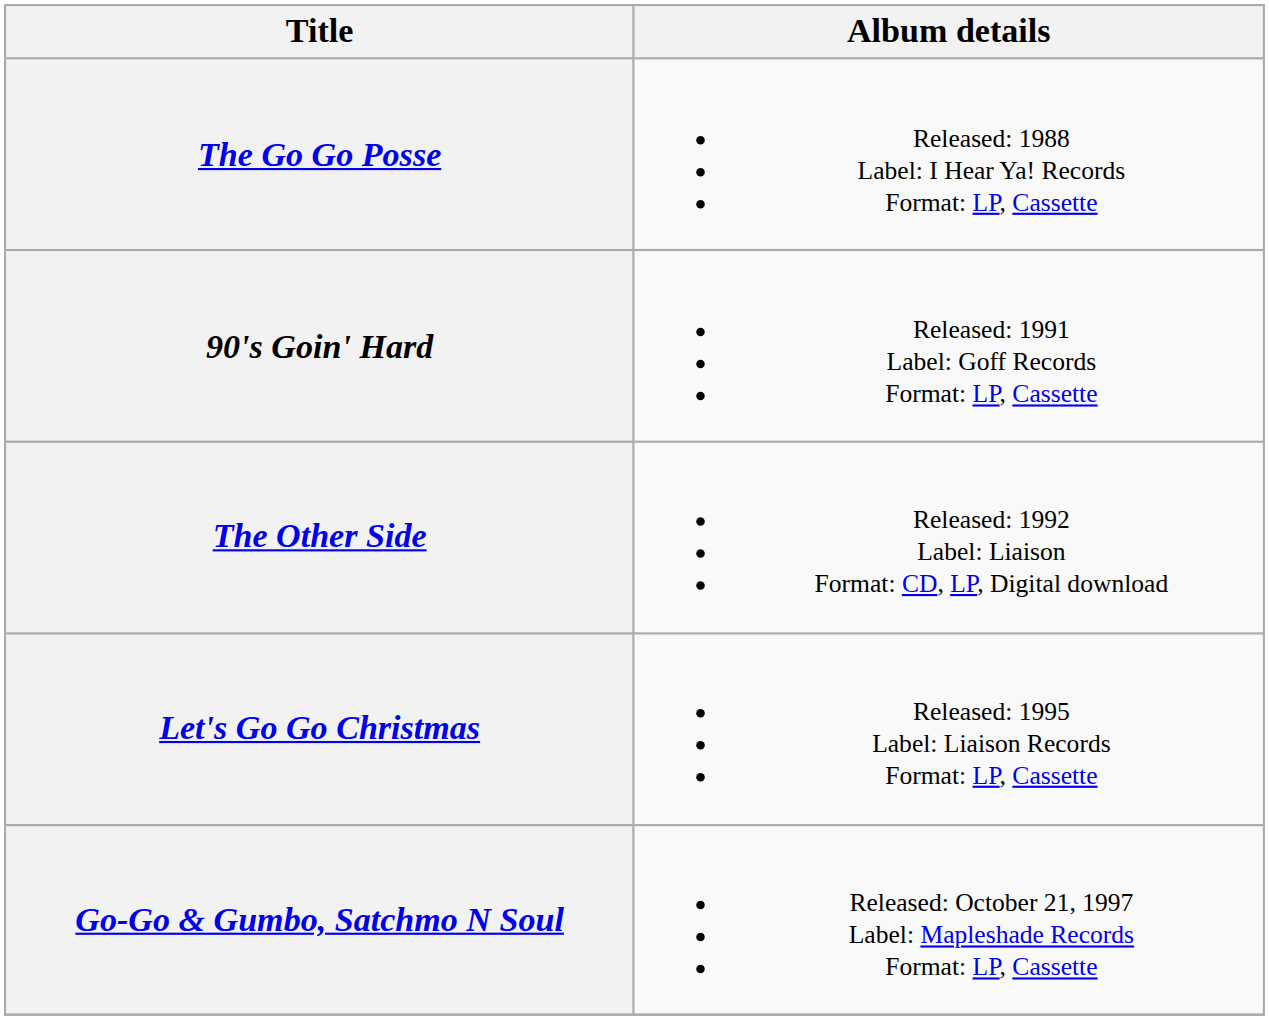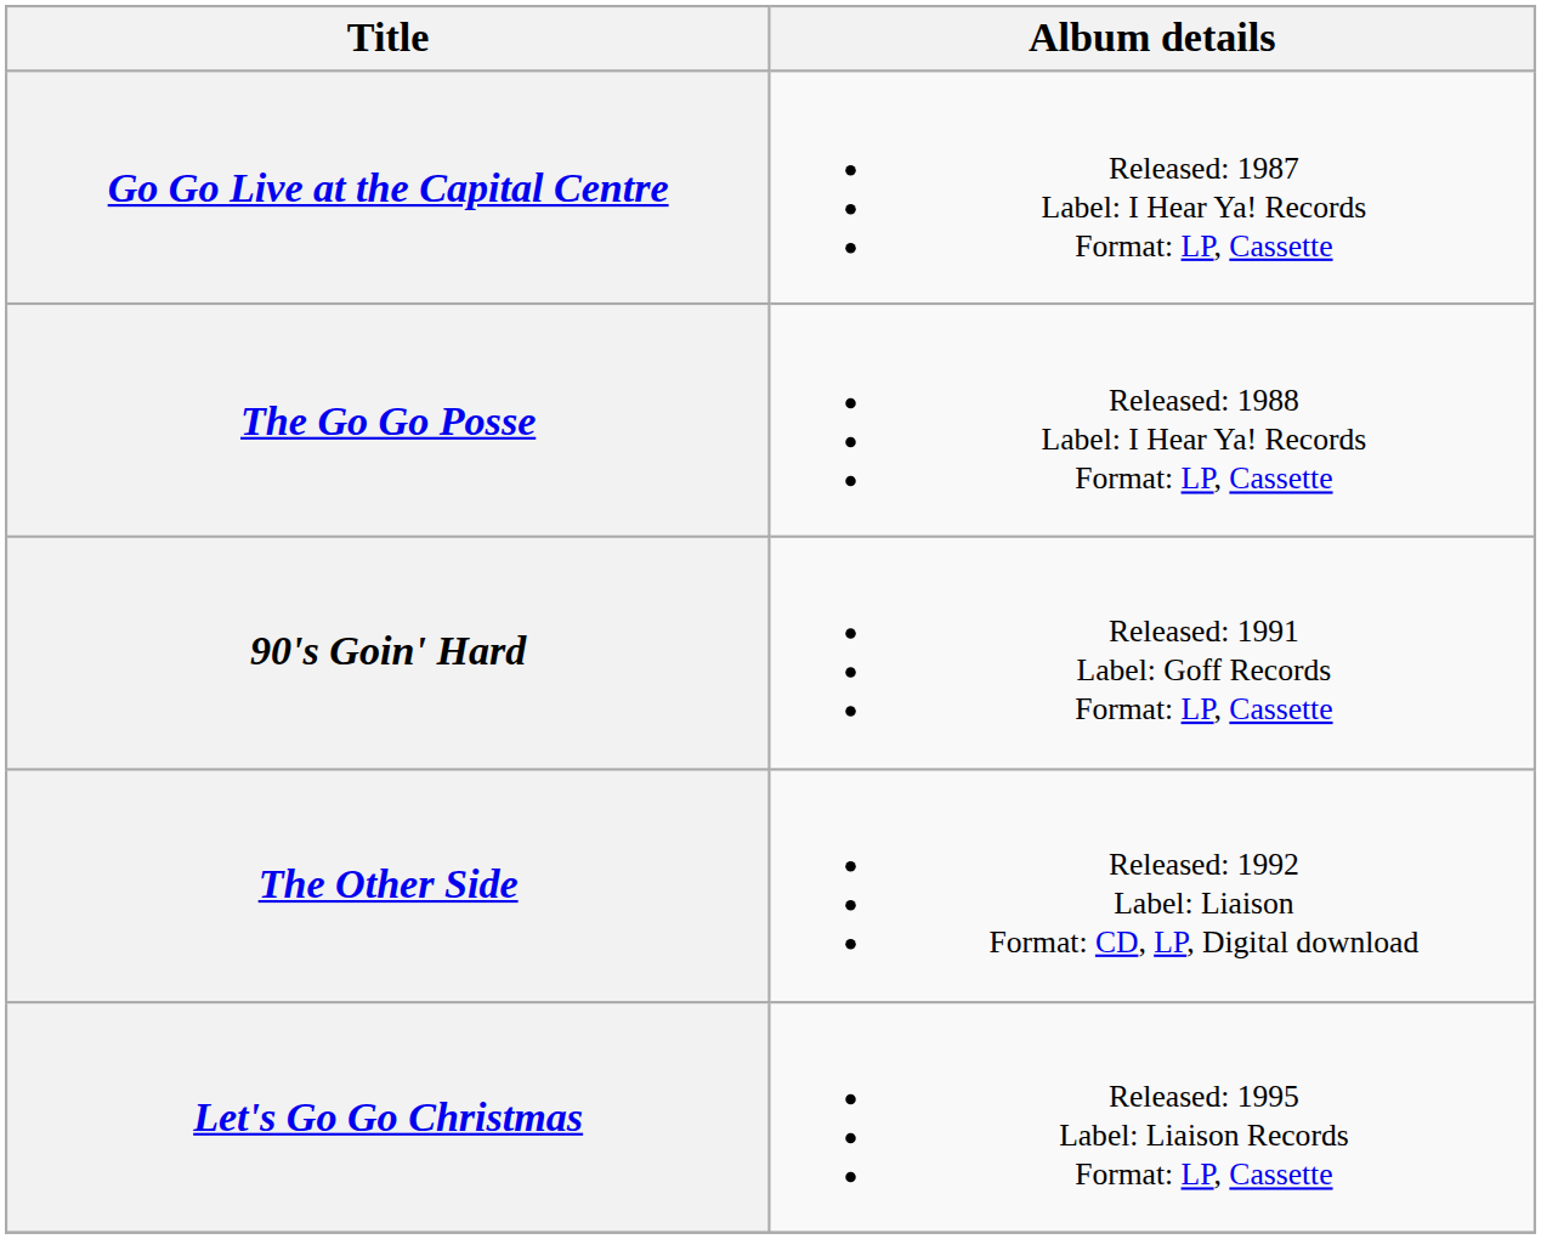+ row: Go Go Live at the Capital Centre | Released: 1987 Label: I Hear Ya! Records Format: LP, Cassette
- row: Go-Go & Gumbo, Satchmo N Soul | Released: October 21, 1997 Label: Mapleshade Records Format: LP, Cassette
